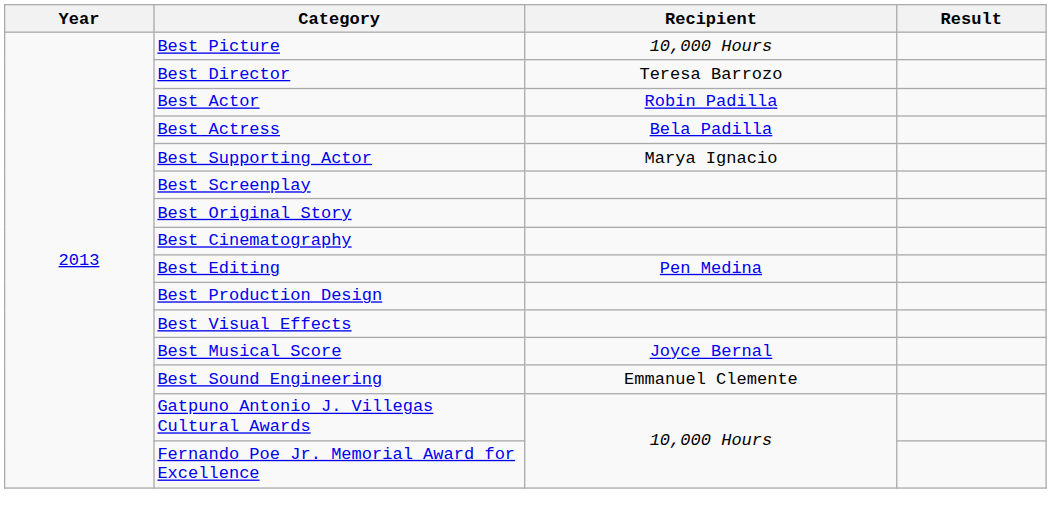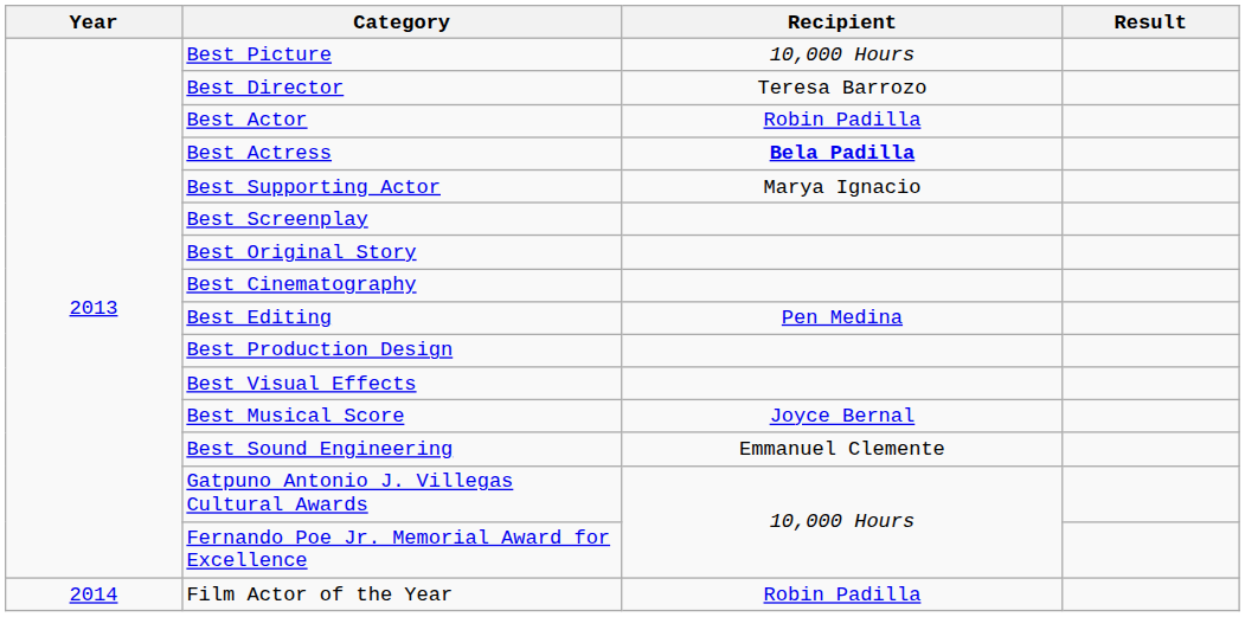Best Actress | Recipient: normal -> bold
+ row: 2014 | Film Actor of the Year | Robin Padilla
